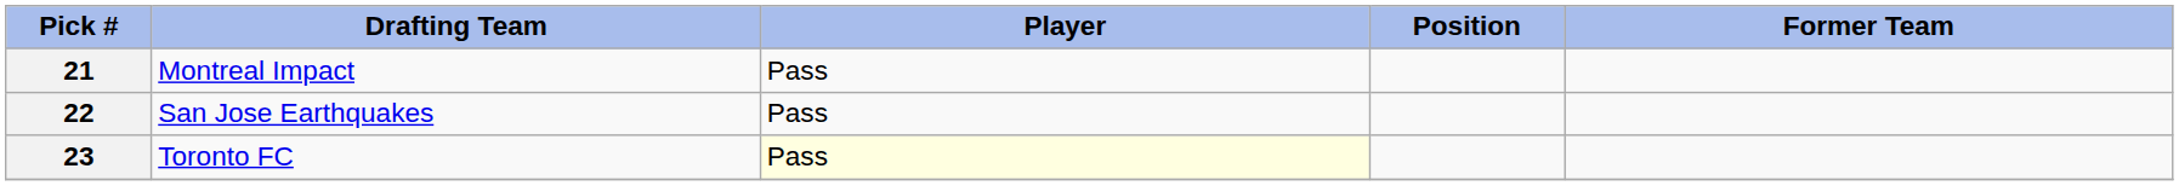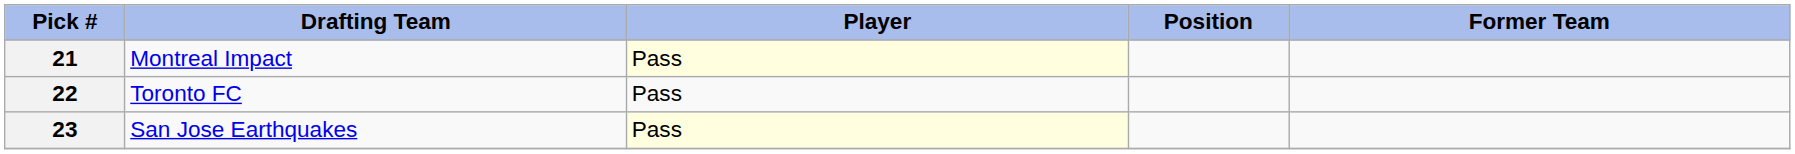21 | Player: no background -> lightyellow background
22 | Drafting Team: San Jose Earthquakes -> Toronto FC
23 | Drafting Team: Toronto FC -> San Jose Earthquakes
